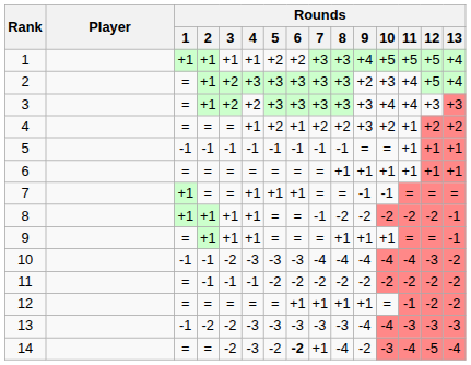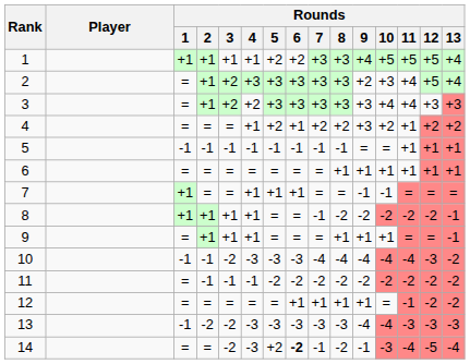14 | Rounds / 5: -2 -> +2
14 | Rounds / 7: +1 -> -1
14 | Rounds / 8: -4 -> -2
14 | Rounds / 9: -2 -> -1
